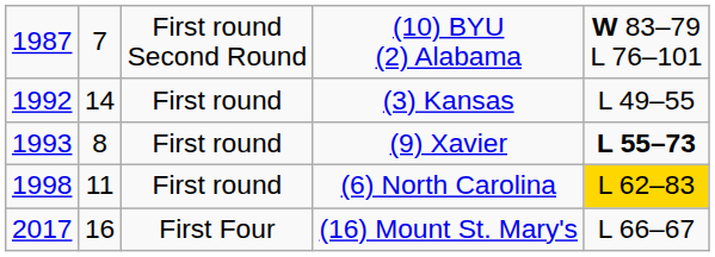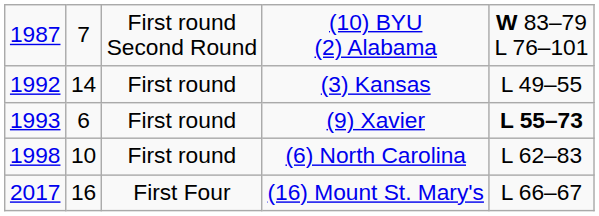(9) Xavier | column 2: 8 -> 6
(6) North Carolina | column 2: 11 -> 10
(6) North Carolina | column 5: gold background -> no background
